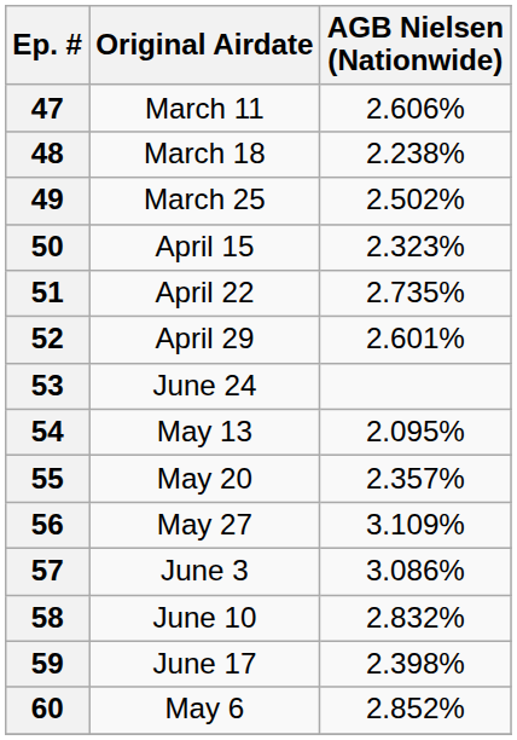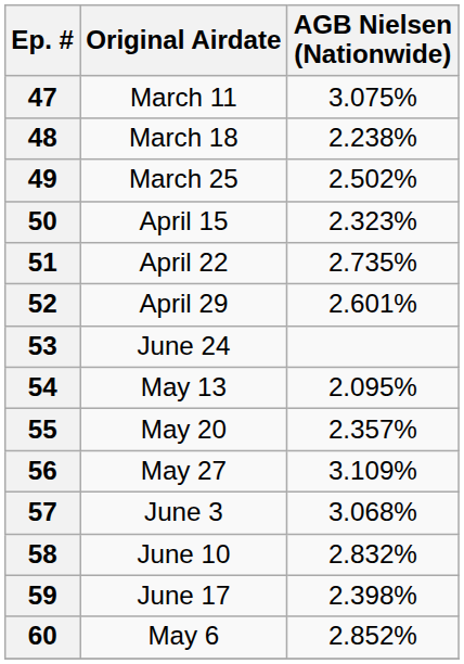47 | AGB Nielsen (Nationwide): 2.606% -> 3.075%
57 | AGB Nielsen (Nationwide): 3.086% -> 3.068%
